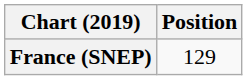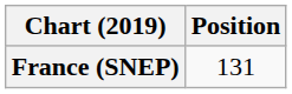France (SNEP) | Position: 129 -> 131
